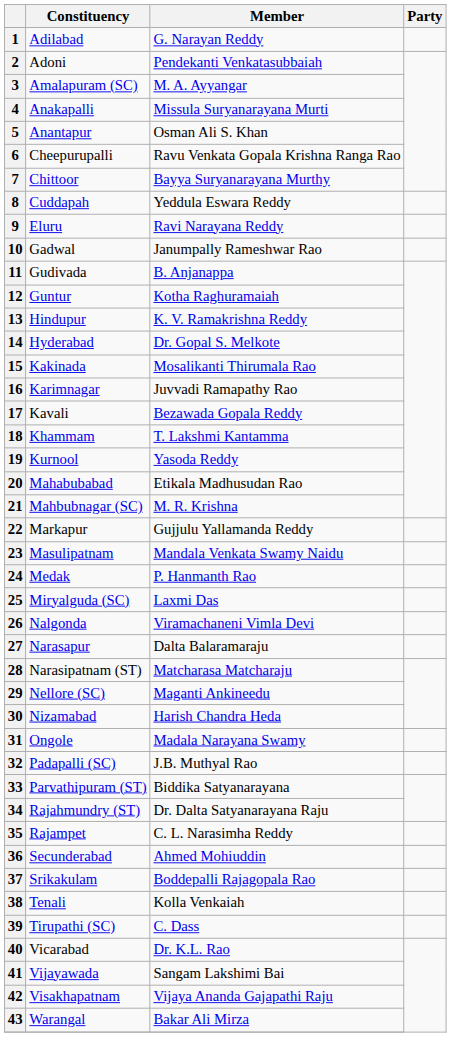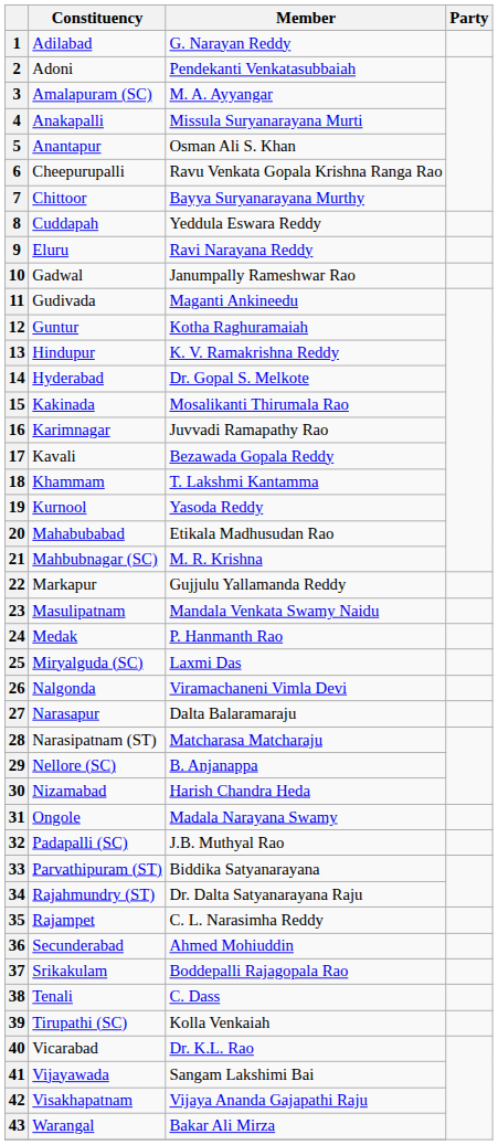11 | Member: B. Anjanappa -> Maganti Ankineedu
29 | Member: Maganti Ankineedu -> B. Anjanappa
38 | Member: Kolla Venkaiah -> C. Dass
39 | Member: C. Dass -> Kolla Venkaiah
